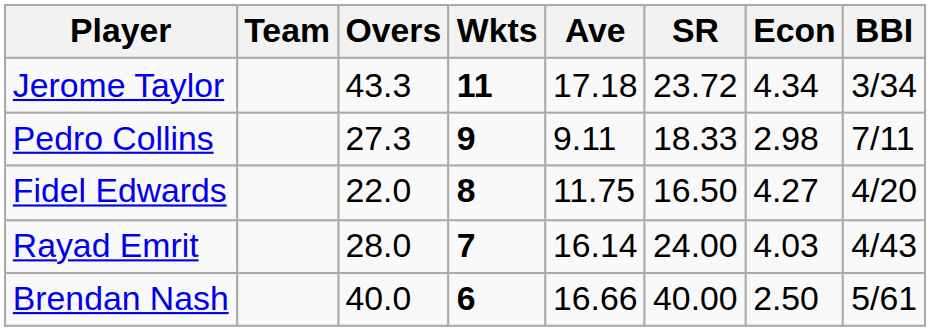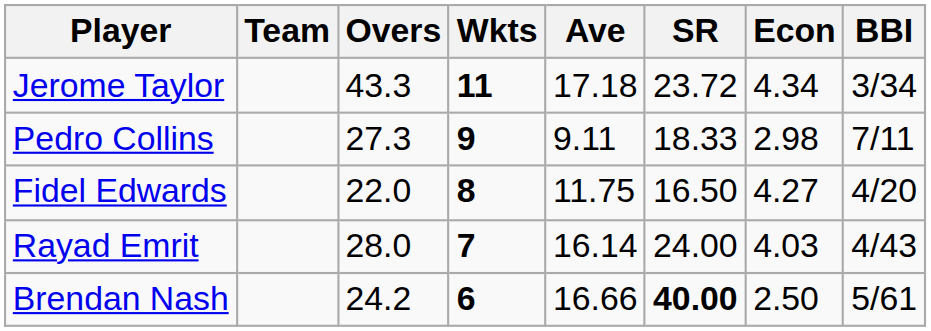Brendan Nash | Overs: 40.0 -> 24.2
Brendan Nash | SR: normal -> bold
